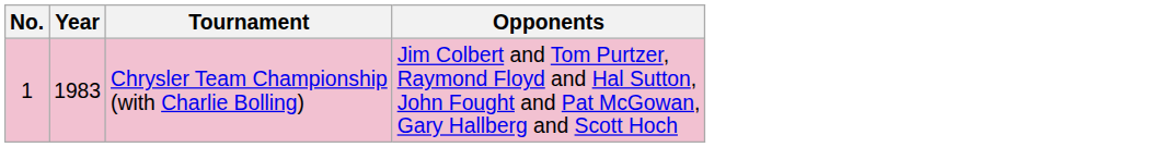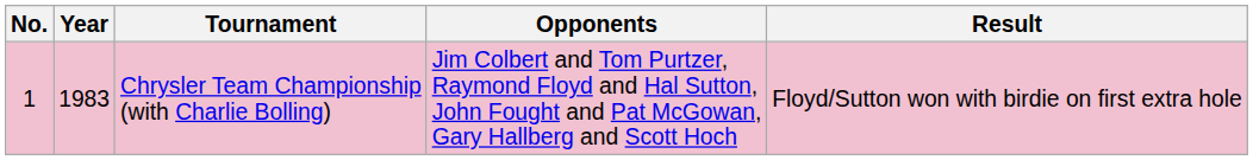+ column: Result | Floyd/Sutton won with birdie on first extra hole
